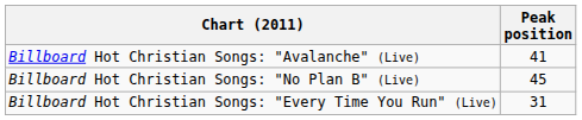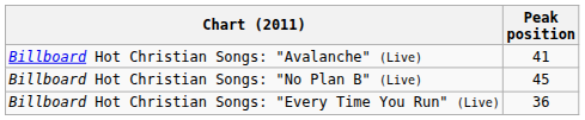Billboard Hot Christian Songs: "Every Time You Run" (Live) | Peak position: 31 -> 36
